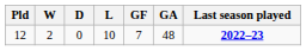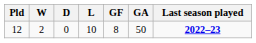12 | GF: 7 -> 8
12 | GA: 48 -> 50
